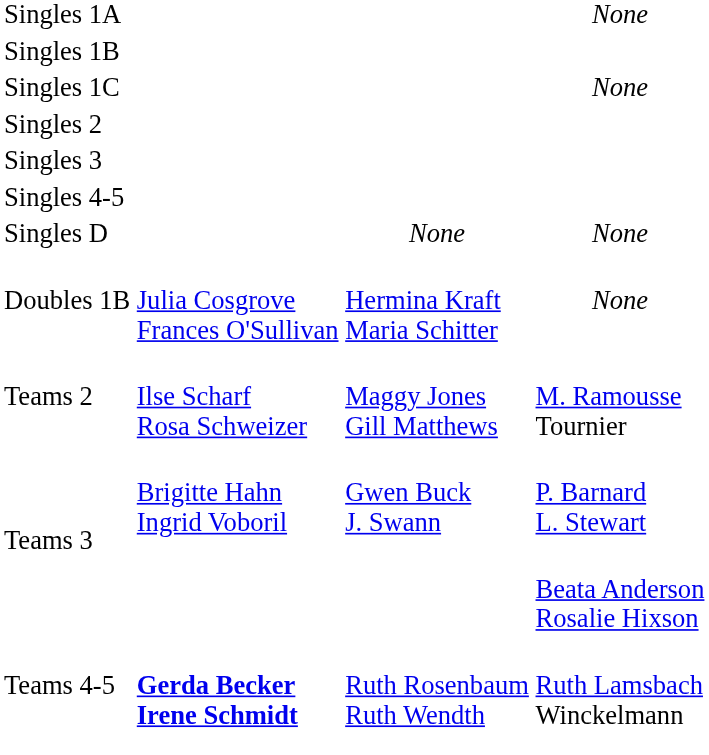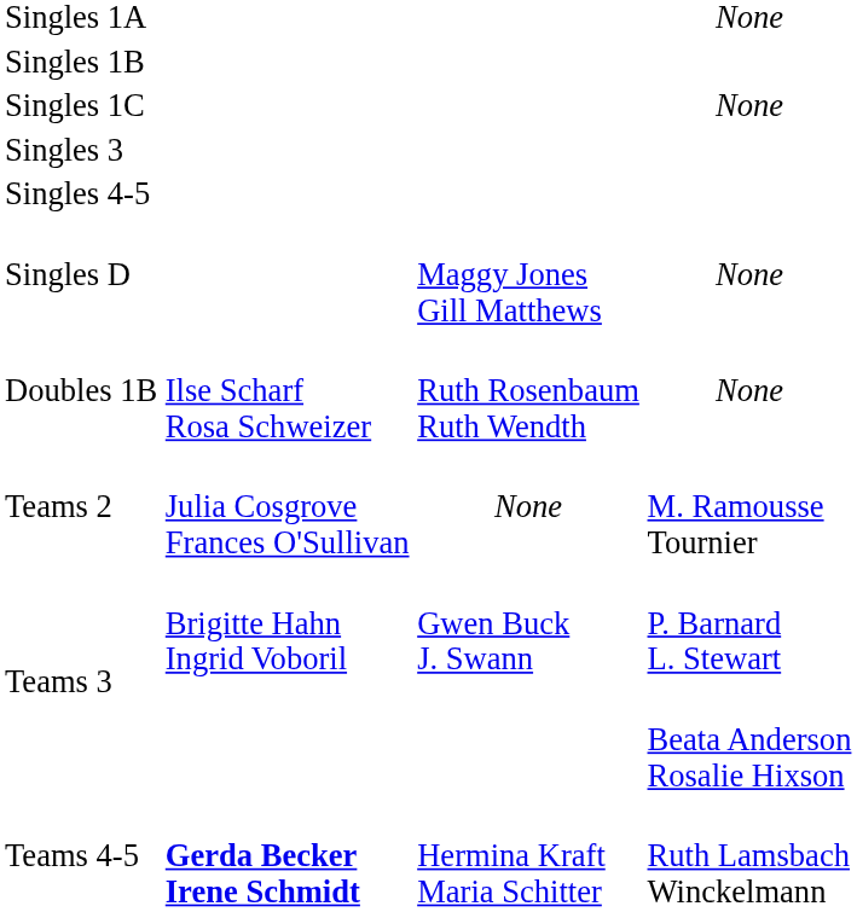- row: Singles 2
Singles D | column 3: None -> Maggy Jones Gill Matthews
Doubles 1B | column 2: Julia Cosgrove Frances O'Sullivan -> Ilse Scharf Rosa Schweizer
Doubles 1B | column 3: Hermina Kraft Maria Schitter -> Ruth Rosenbaum Ruth Wendth
Teams 2 | column 2: Ilse Scharf Rosa Schweizer -> Julia Cosgrove Frances O'Sullivan
Teams 2 | column 3: Maggy Jones Gill Matthews -> None
Teams 4-5 | column 3: Ruth Rosenbaum Ruth Wendth -> Hermina Kraft Maria Schitter
